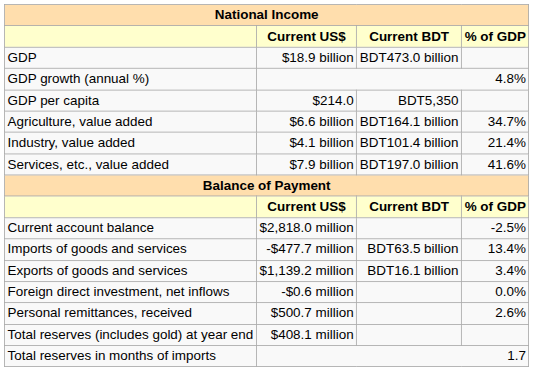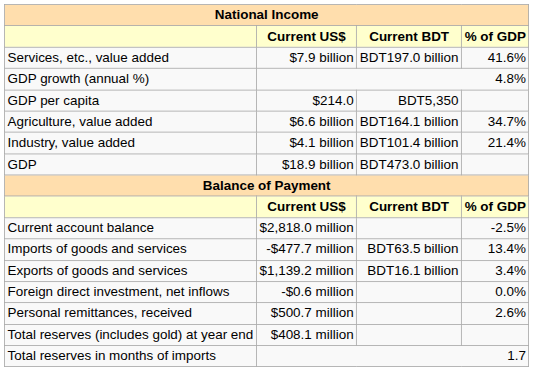rows swapped: GDP <-> Services, etc., value added
